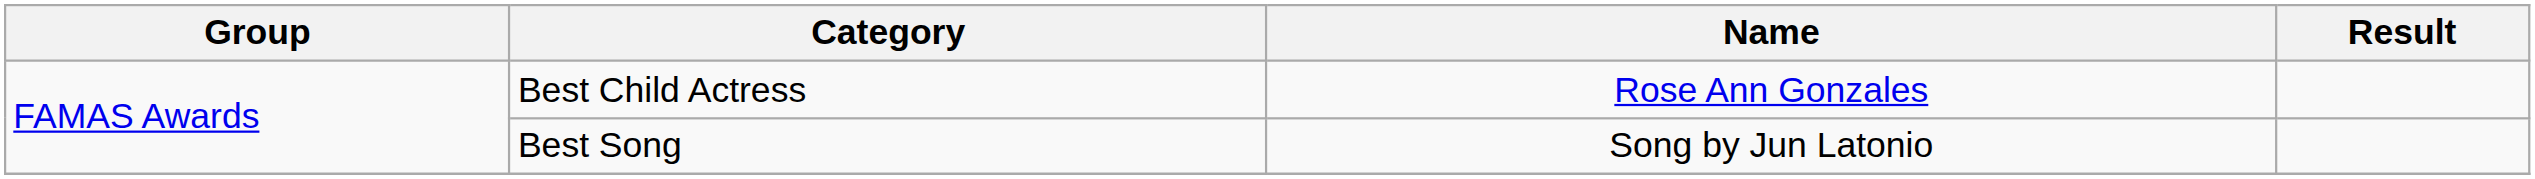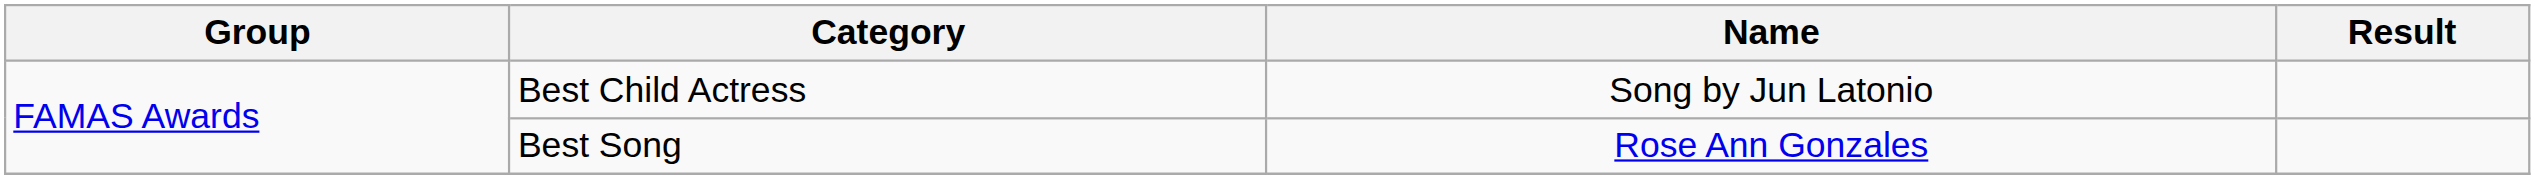Best Child Actress | Name: Rose Ann Gonzales -> Song by Jun Latonio
Best Song | Name: Song by Jun Latonio -> Rose Ann Gonzales
